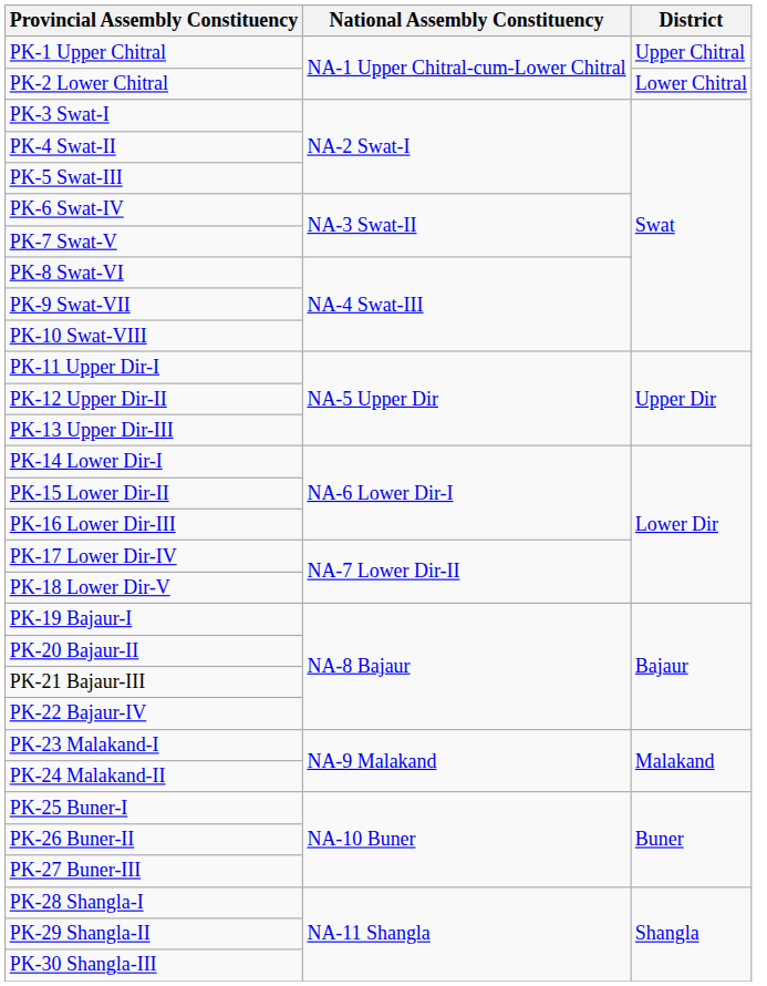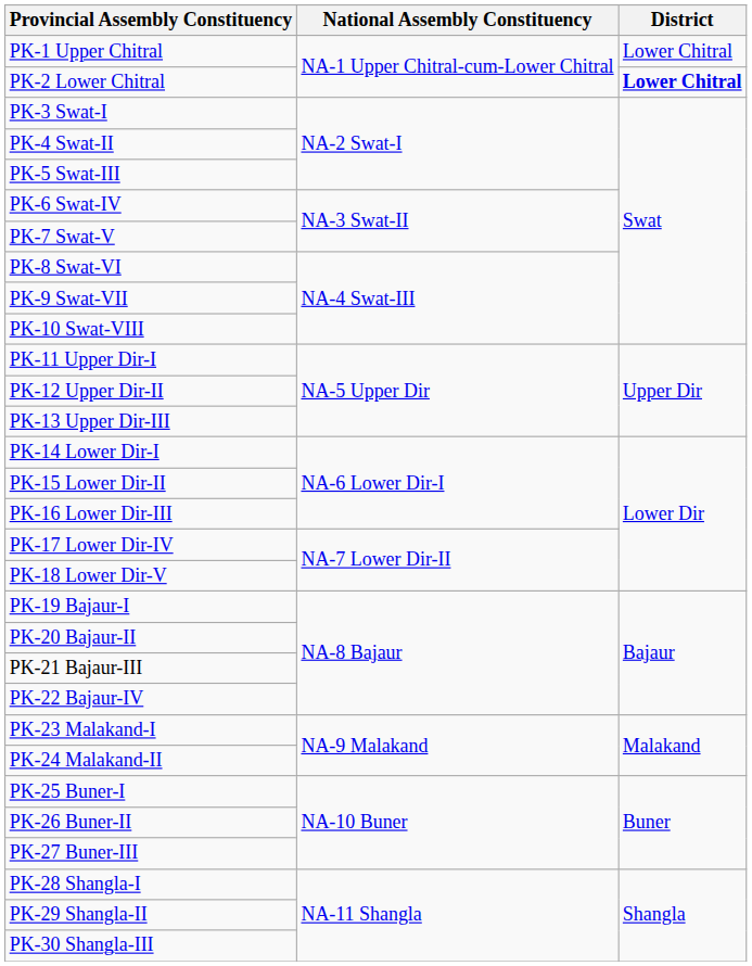PK-1 Upper Chitral | District: Upper Chitral -> Lower Chitral
PK-2 Lower Chitral | District: normal -> bold
